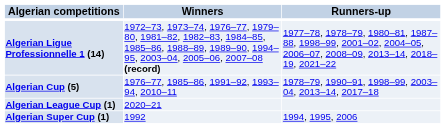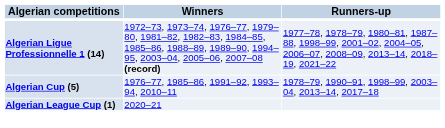- row: Algerian Super Cup (1) | 1992 | 1994, 1995, 2006
